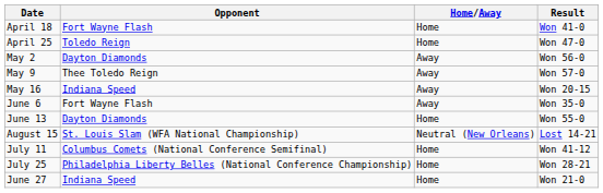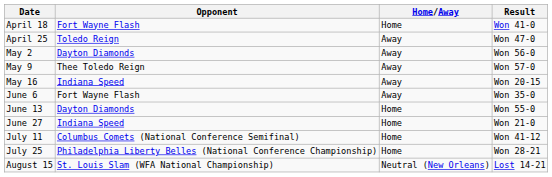April 25 | Home/Away: Home -> Away
rows swapped: June 27 <-> August 15
